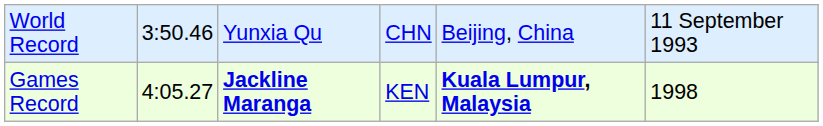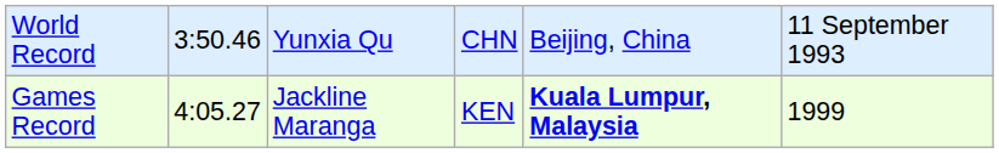Games Record | column 3: bold -> normal
Games Record | column 6: 1998 -> 1999
